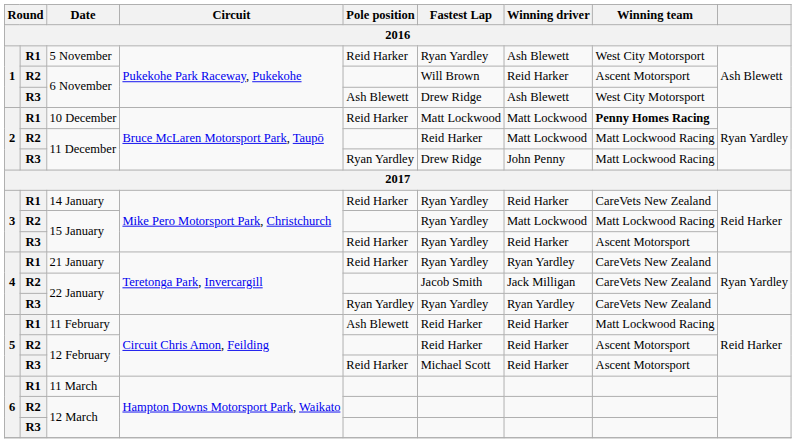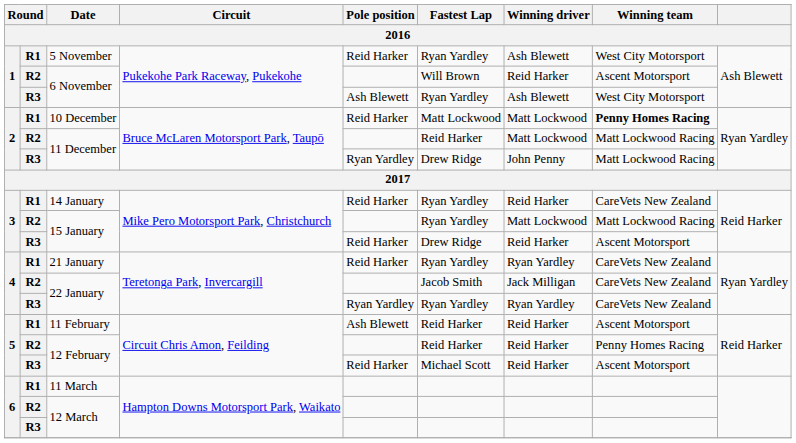R3 / 6 November | Fastest Lap: Drew Ridge -> Ryan Yardley
R3 / 15 January | Fastest Lap: Ryan Yardley -> Drew Ridge
11 February | Winning team: Matt Lockwood Racing -> Ascent Motorsport
R2 / 12 February | Winning team: Ascent Motorsport -> Penny Homes Racing
